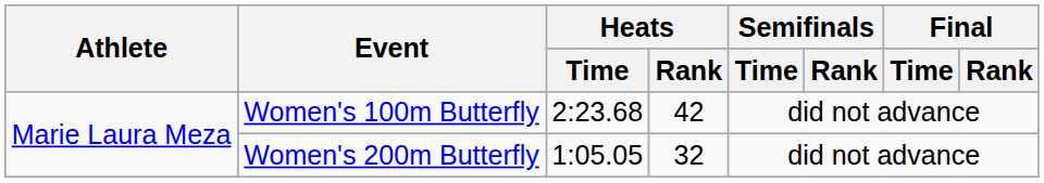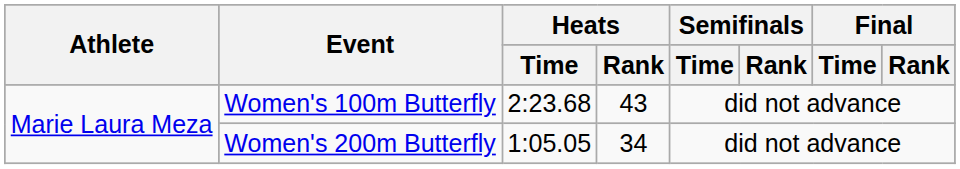Women's 100m Butterfly | Heats / Rank: 42 -> 43
Women's 200m Butterfly | Heats / Rank: 32 -> 34
